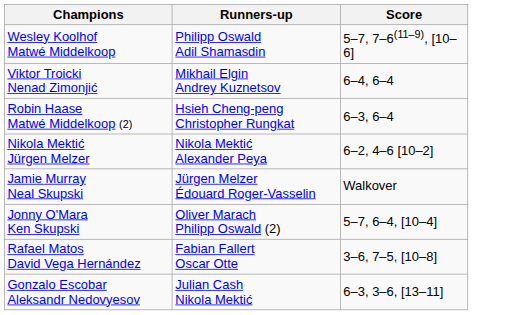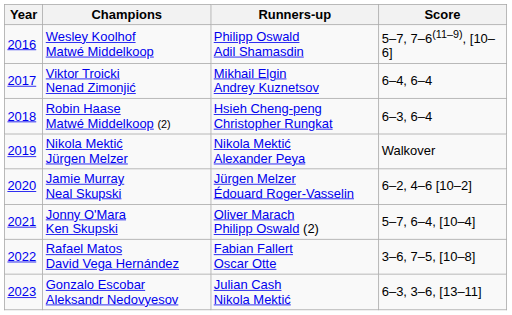+ column: Year | 2016 | 2017 | 2018 | 2019 | 2020 | 2021 | 2022 | 2023
Nikola Mektić Jürgen Melzer | Score: 6–2, 4–6 [10–2] -> Walkover
Jamie Murray Neal Skupski | Score: Walkover -> 6–2, 4–6 [10–2]
